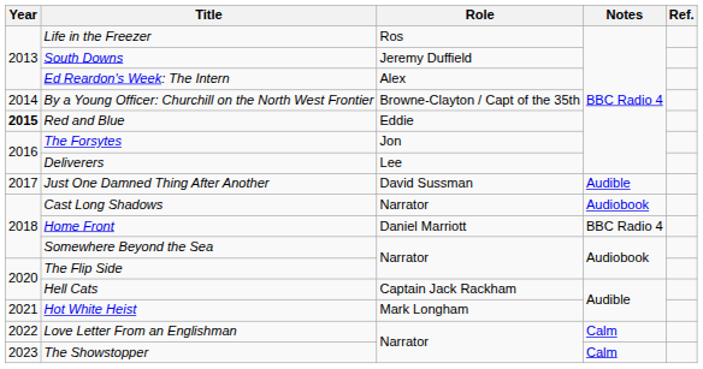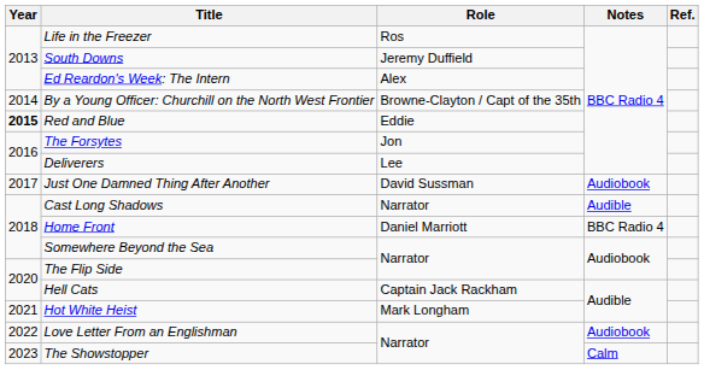Just One Damned Thing After Another | Notes: Audible -> Audiobook
Cast Long Shadows | Notes: Audiobook -> Audible
Love Letter From an Englishman | Notes: Calm -> Audiobook
